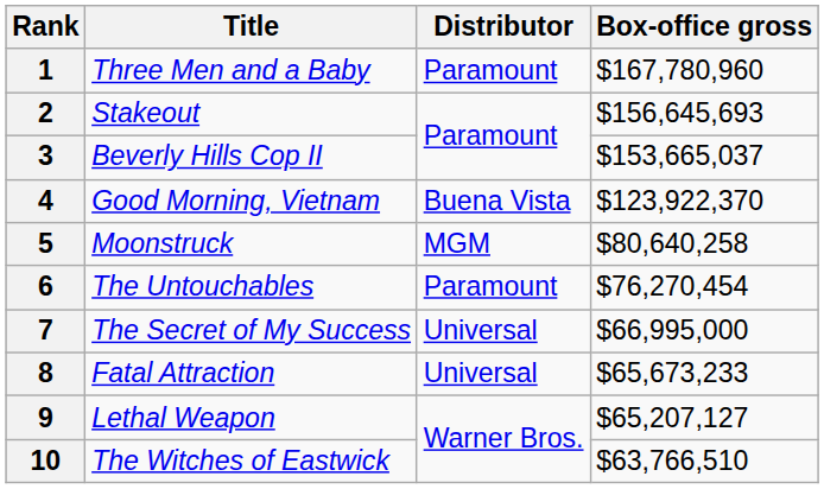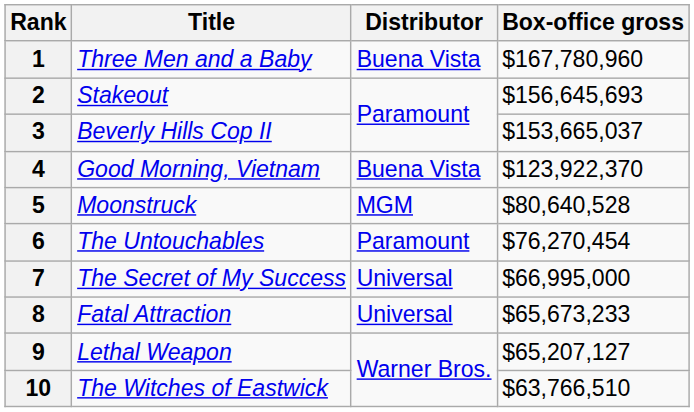1 | Distributor: Paramount -> Buena Vista
5 | Box-office gross: $80,640,258 -> $80,640,528
